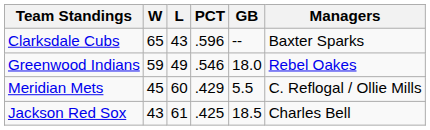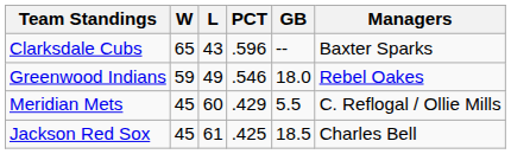Jackson Red Sox | W: 43 -> 45
